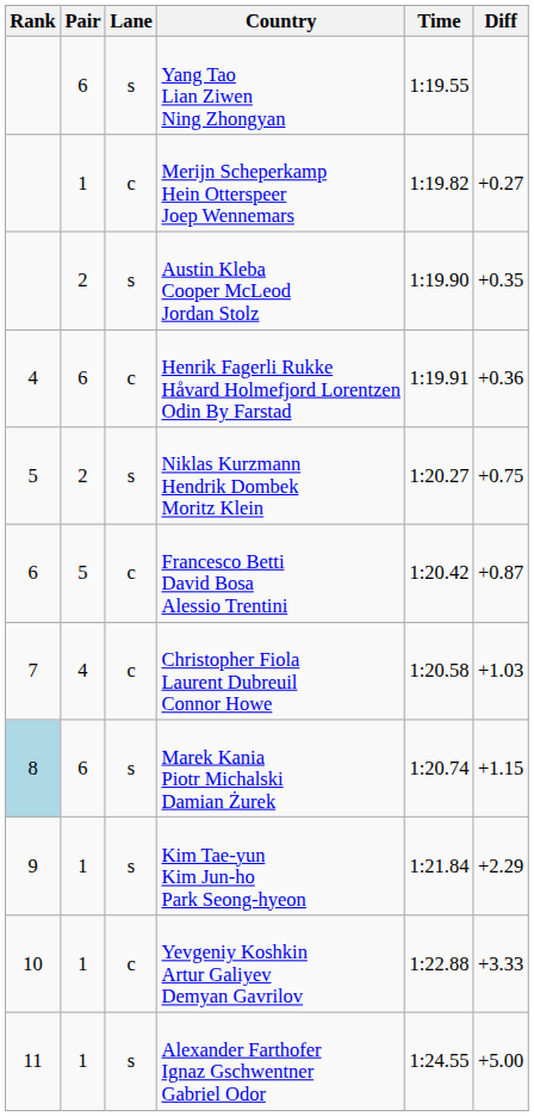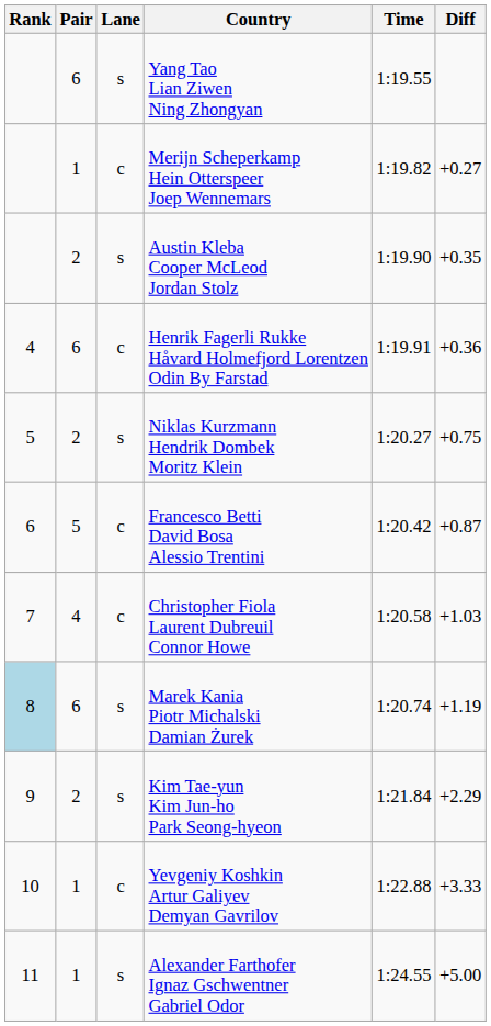Marek Kania Piotr Michalski Damian Żurek | Diff: +1.15 -> +1.19
Kim Tae-yun Kim Jun-ho Park Seong-hyeon | Pair: 1 -> 2
